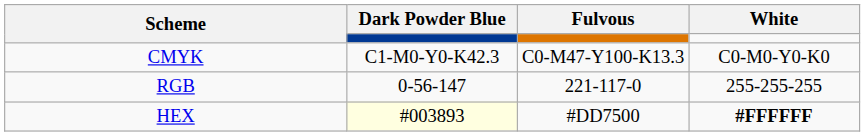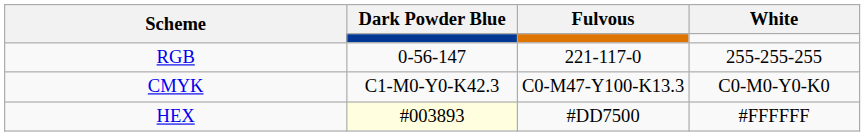rows swapped: RGB <-> CMYK
HEX | White: bold -> normal
